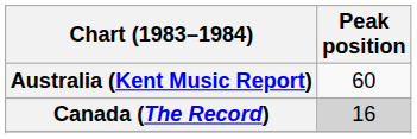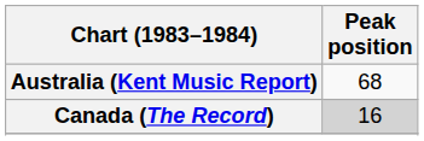Australia (Kent Music Report) | Peak position: 60 -> 68
